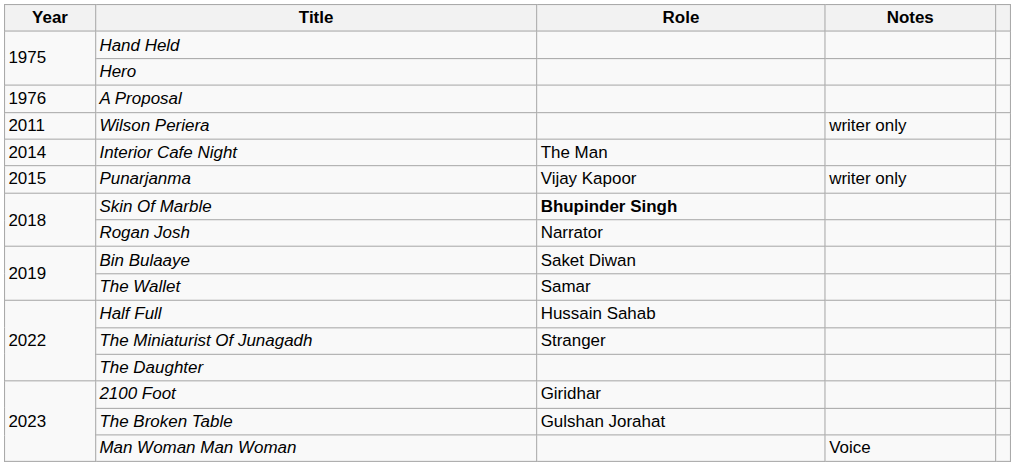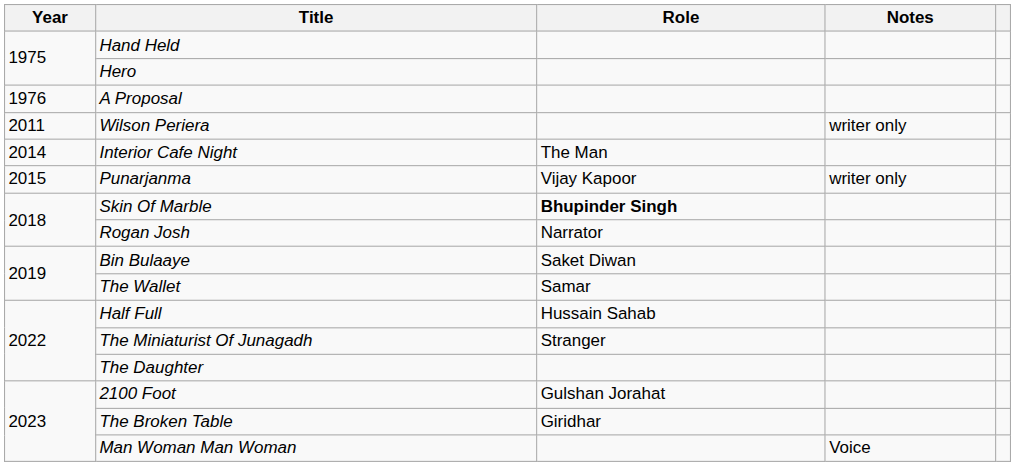2100 Foot | Role: Giridhar -> Gulshan Jorahat
The Broken Table | Role: Gulshan Jorahat -> Giridhar
